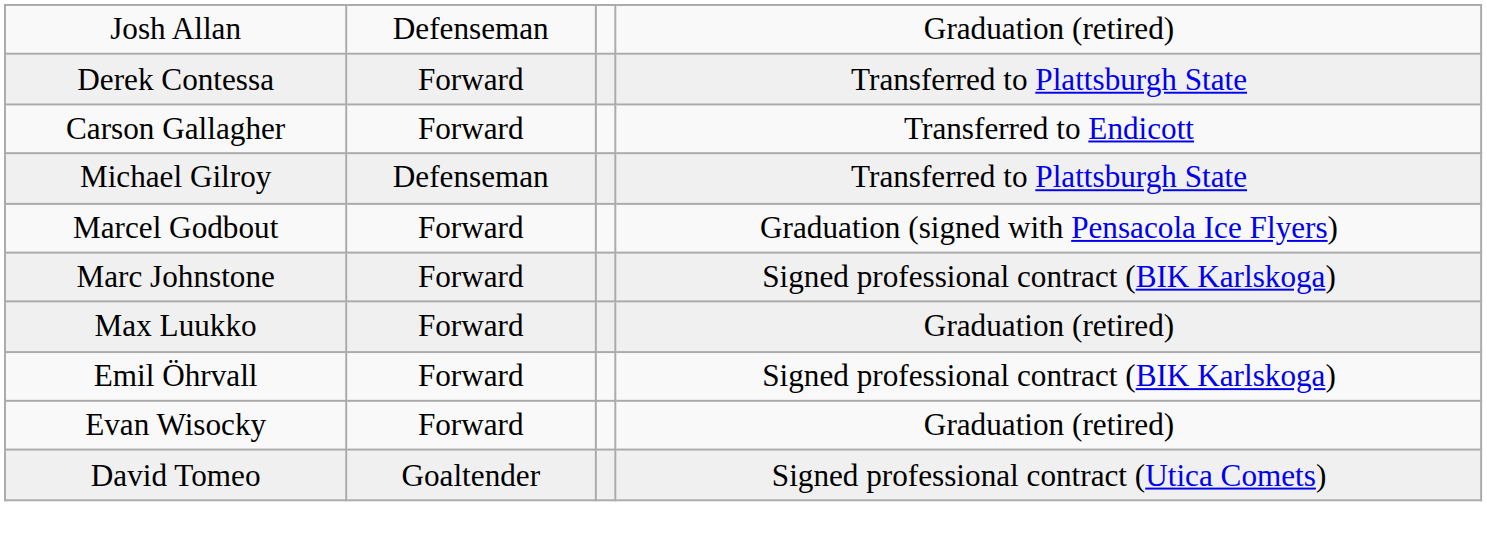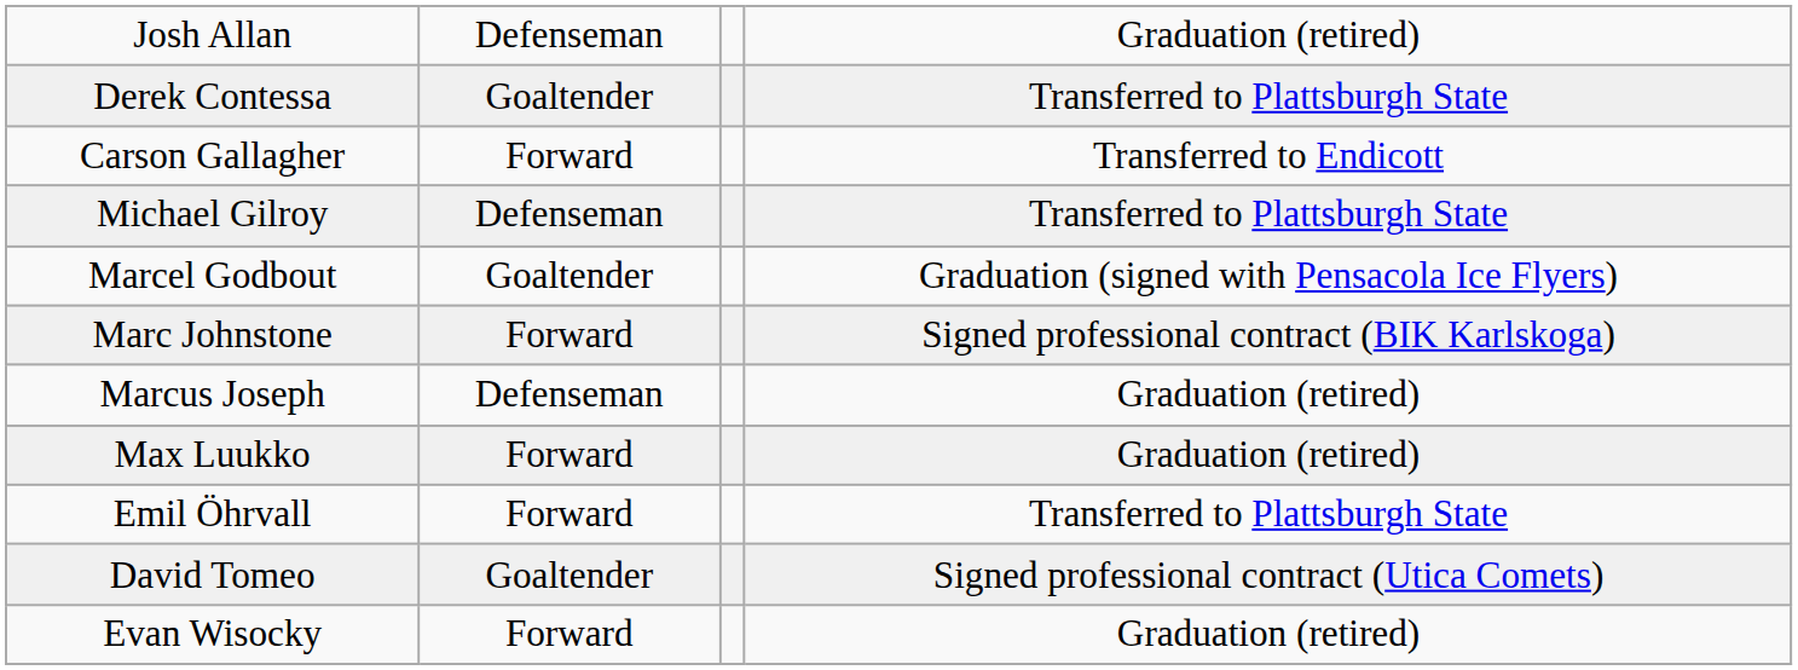Derek Contessa | column 2: Forward -> Goaltender
Marcel Godbout | column 2: Forward -> Goaltender
+ row: Marcus Joseph | Defenseman | Graduation (retired)
Emil Öhrvall | column 4: Signed professional contract (BIK Karlskoga) -> Transferred to Plattsburgh State
rows swapped: David Tomeo <-> Evan Wisocky
